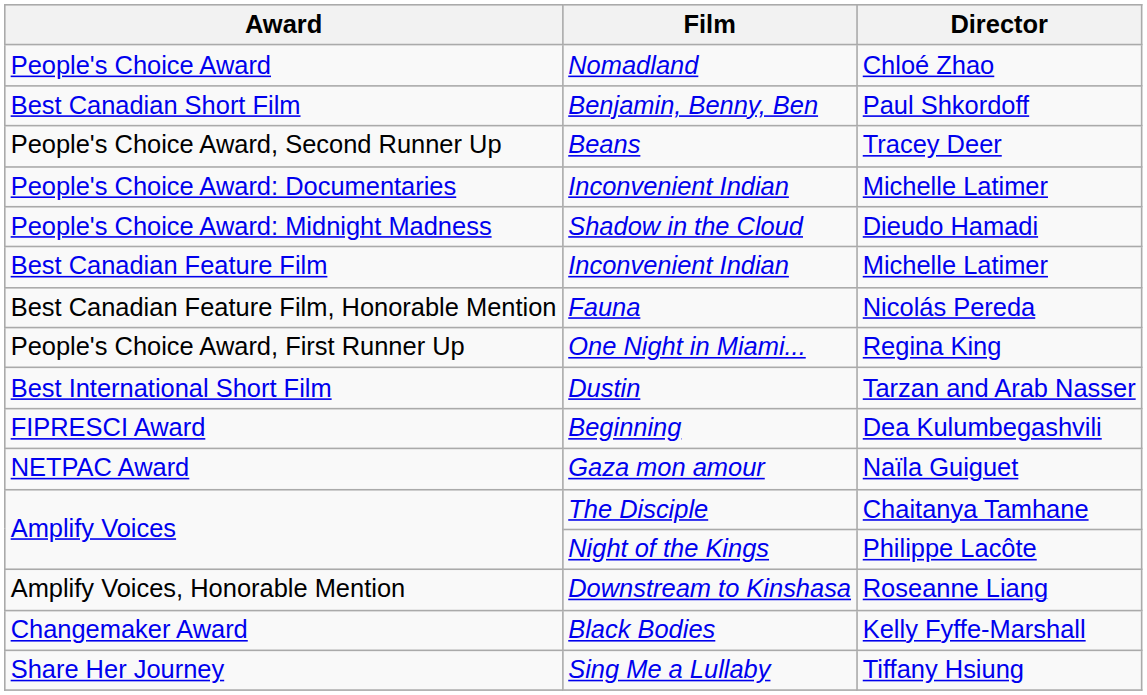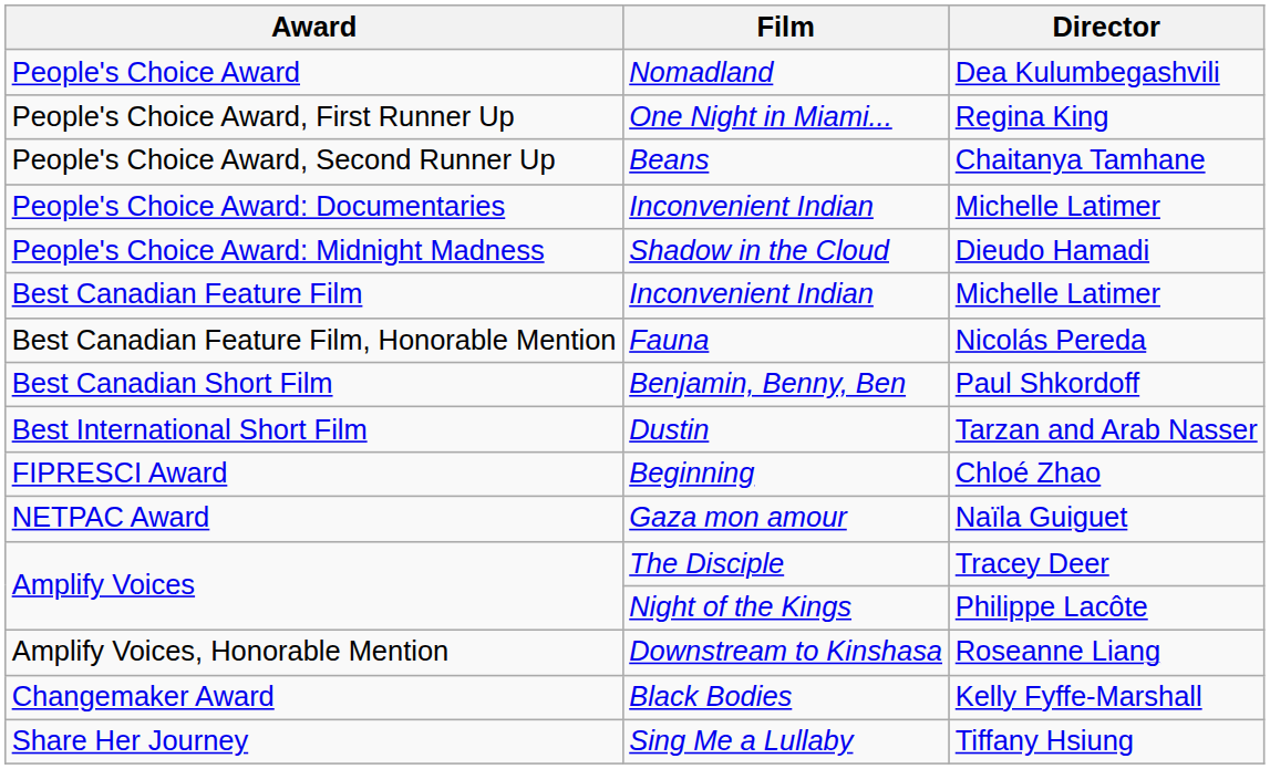People's Choice Award | Director: Chloé Zhao -> Dea Kulumbegashvili
rows swapped: People's Choice Award, First Runner Up <-> Best Canadian Short Film
People's Choice Award, Second Runner Up | Director: Tracey Deer -> Chaitanya Tamhane
FIPRESCI Award | Director: Dea Kulumbegashvili -> Chloé Zhao
Amplify Voices / The Disciple | Director: Chaitanya Tamhane -> Tracey Deer
